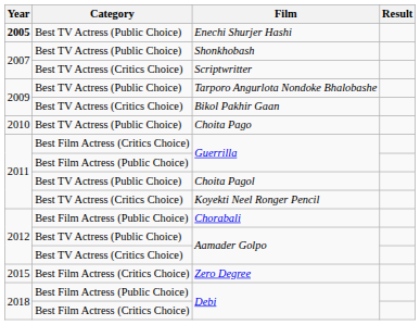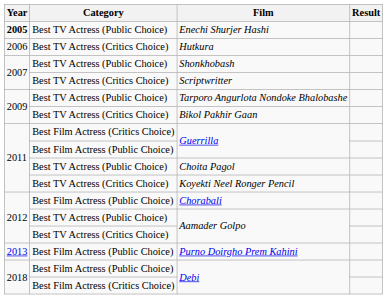+ row: 2006 | Best TV Actress (Critics Choice) | Hutkura
- row: 2010 | Best TV Actress (Public Choice) | Choita Pago
+ row: 2013 | Best Film Actress (Public Choice) | Purno Doirgho Prem Kahini
- row: 2015 | Best Film Actress (Critics Choice) | Zero Degree
